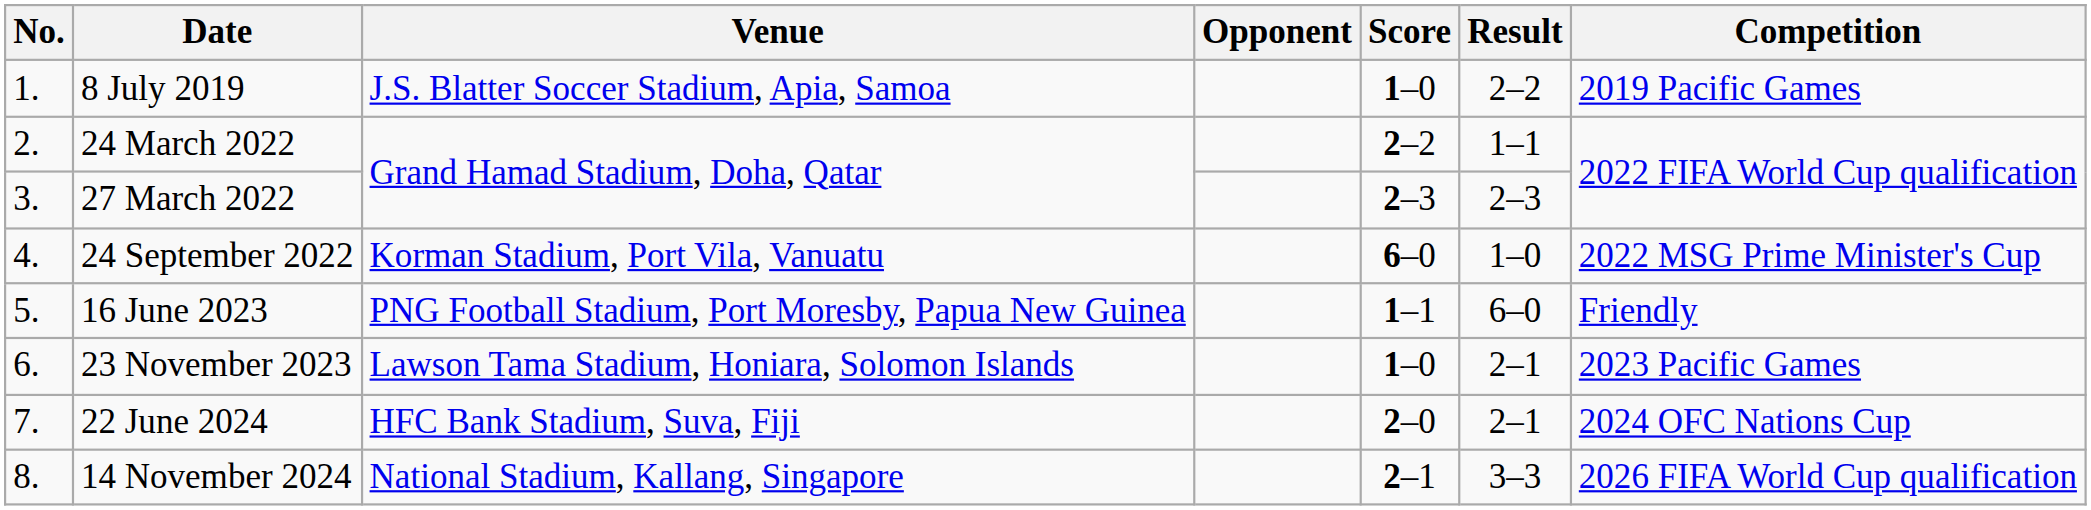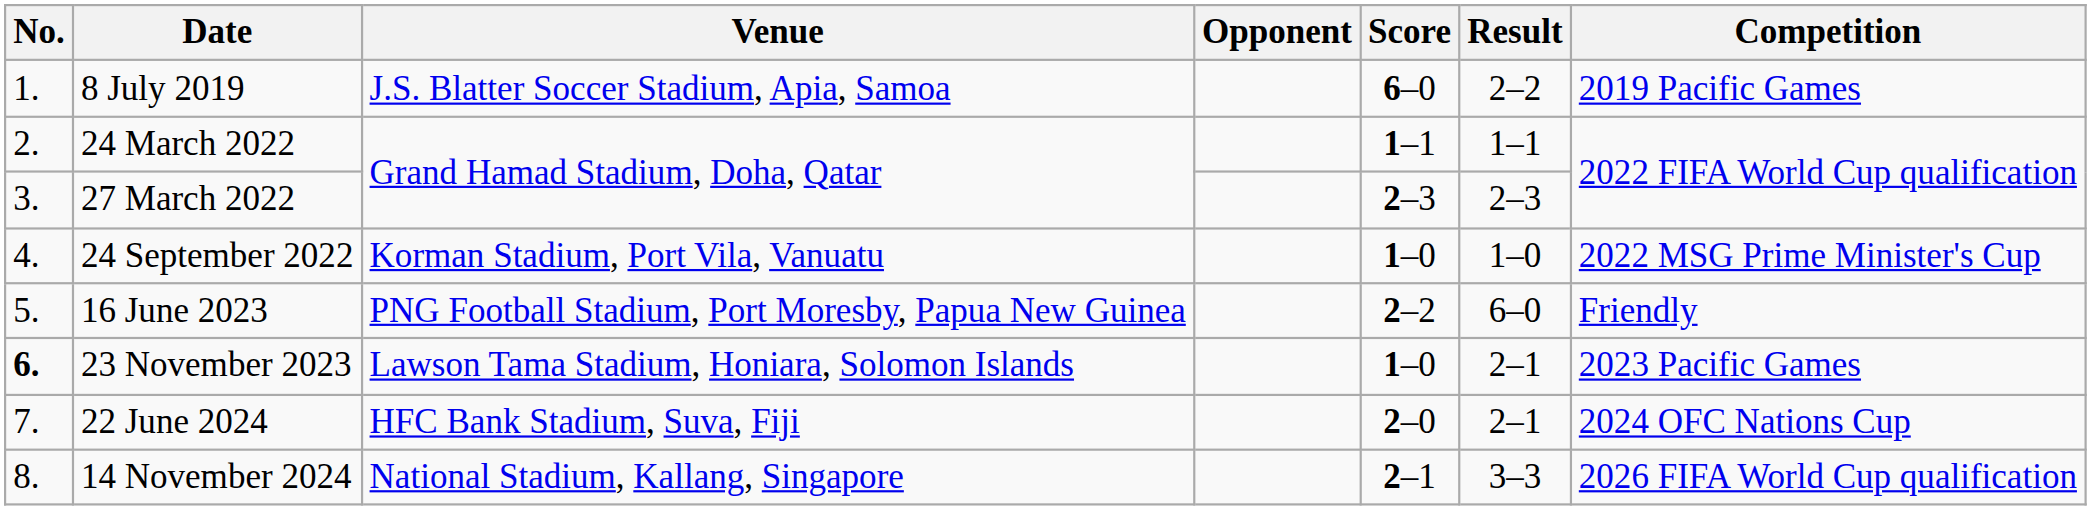8 July 2019 | Score: 1–0 -> 6–0
24 March 2022 | Score: 2–2 -> 1–1
24 September 2022 | Score: 6–0 -> 1–0
16 June 2023 | Score: 1–1 -> 2–2
23 November 2023 | No.: normal -> bold
